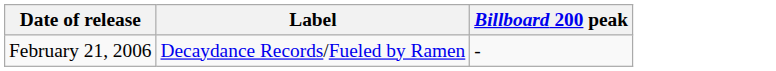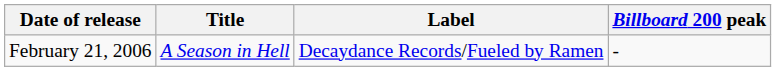+ column: Title | A Season in Hell
